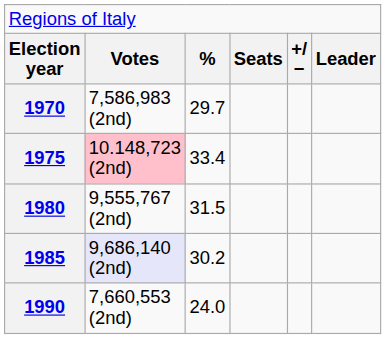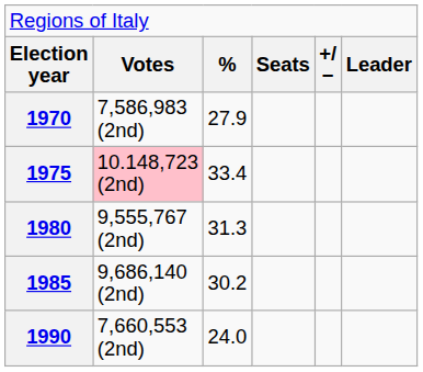1970 | column 3: 29.7 -> 27.9
1980 | column 3: 31.5 -> 31.3
1985 | column 2: lavender background -> no background
